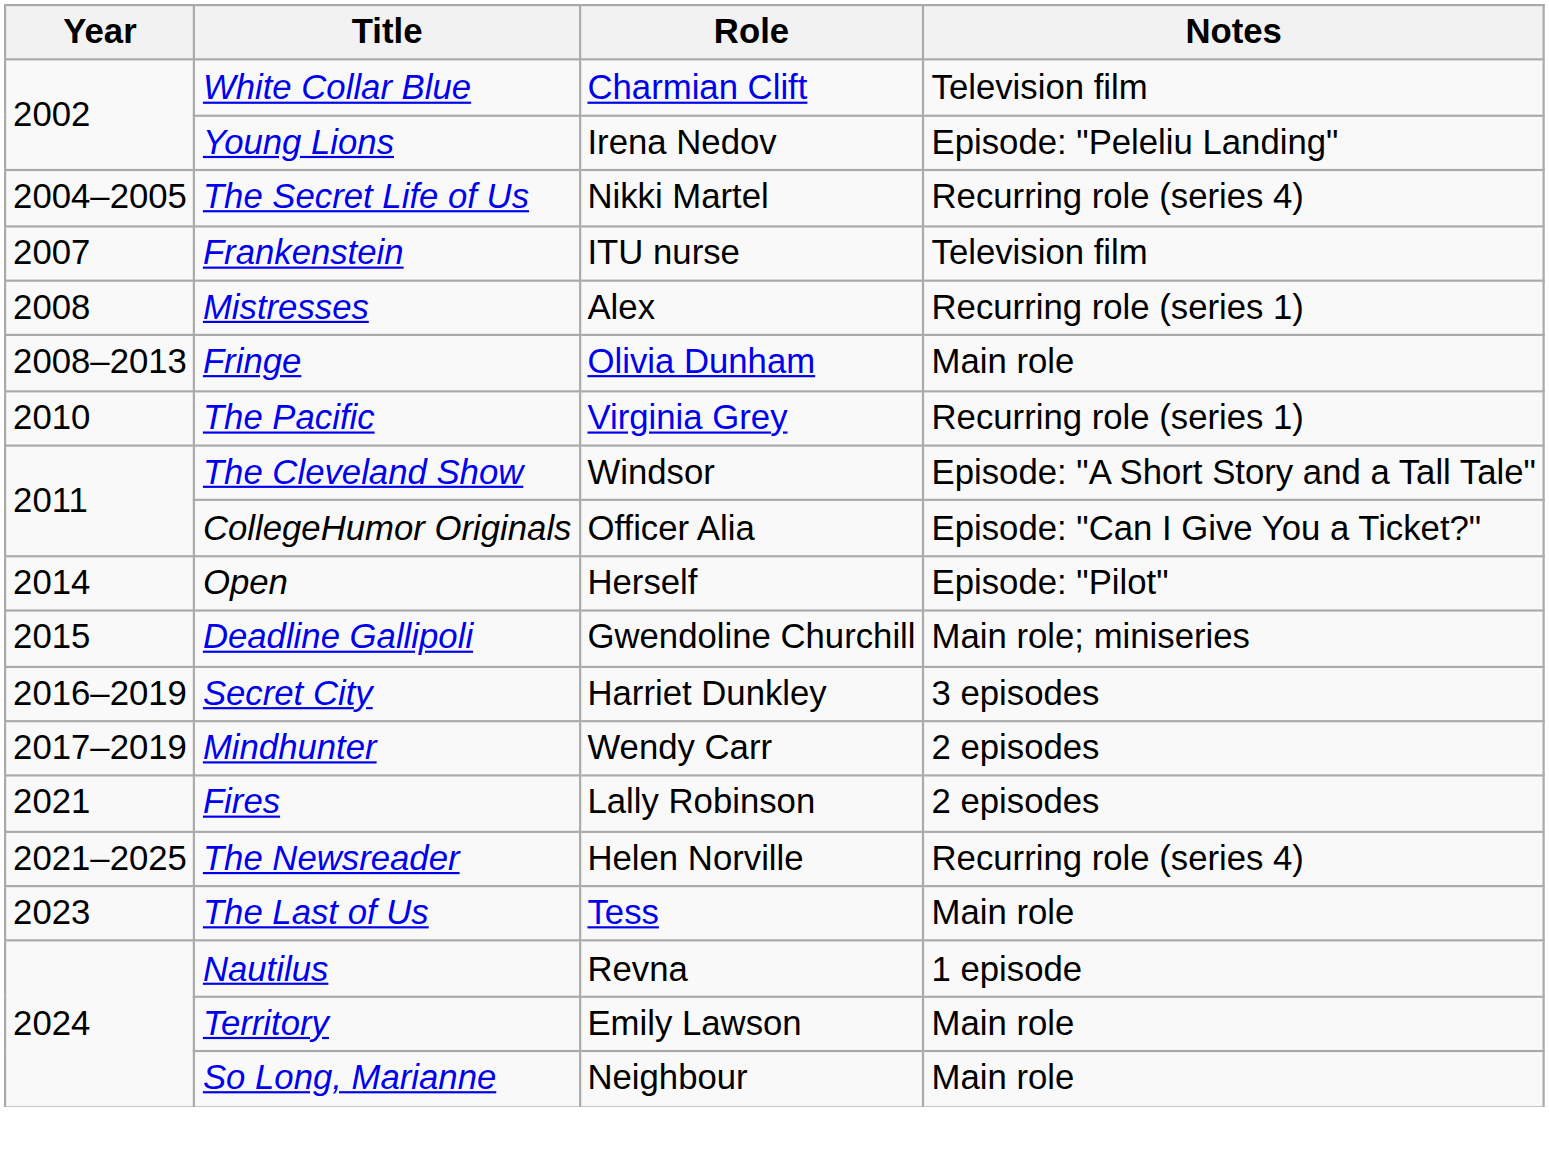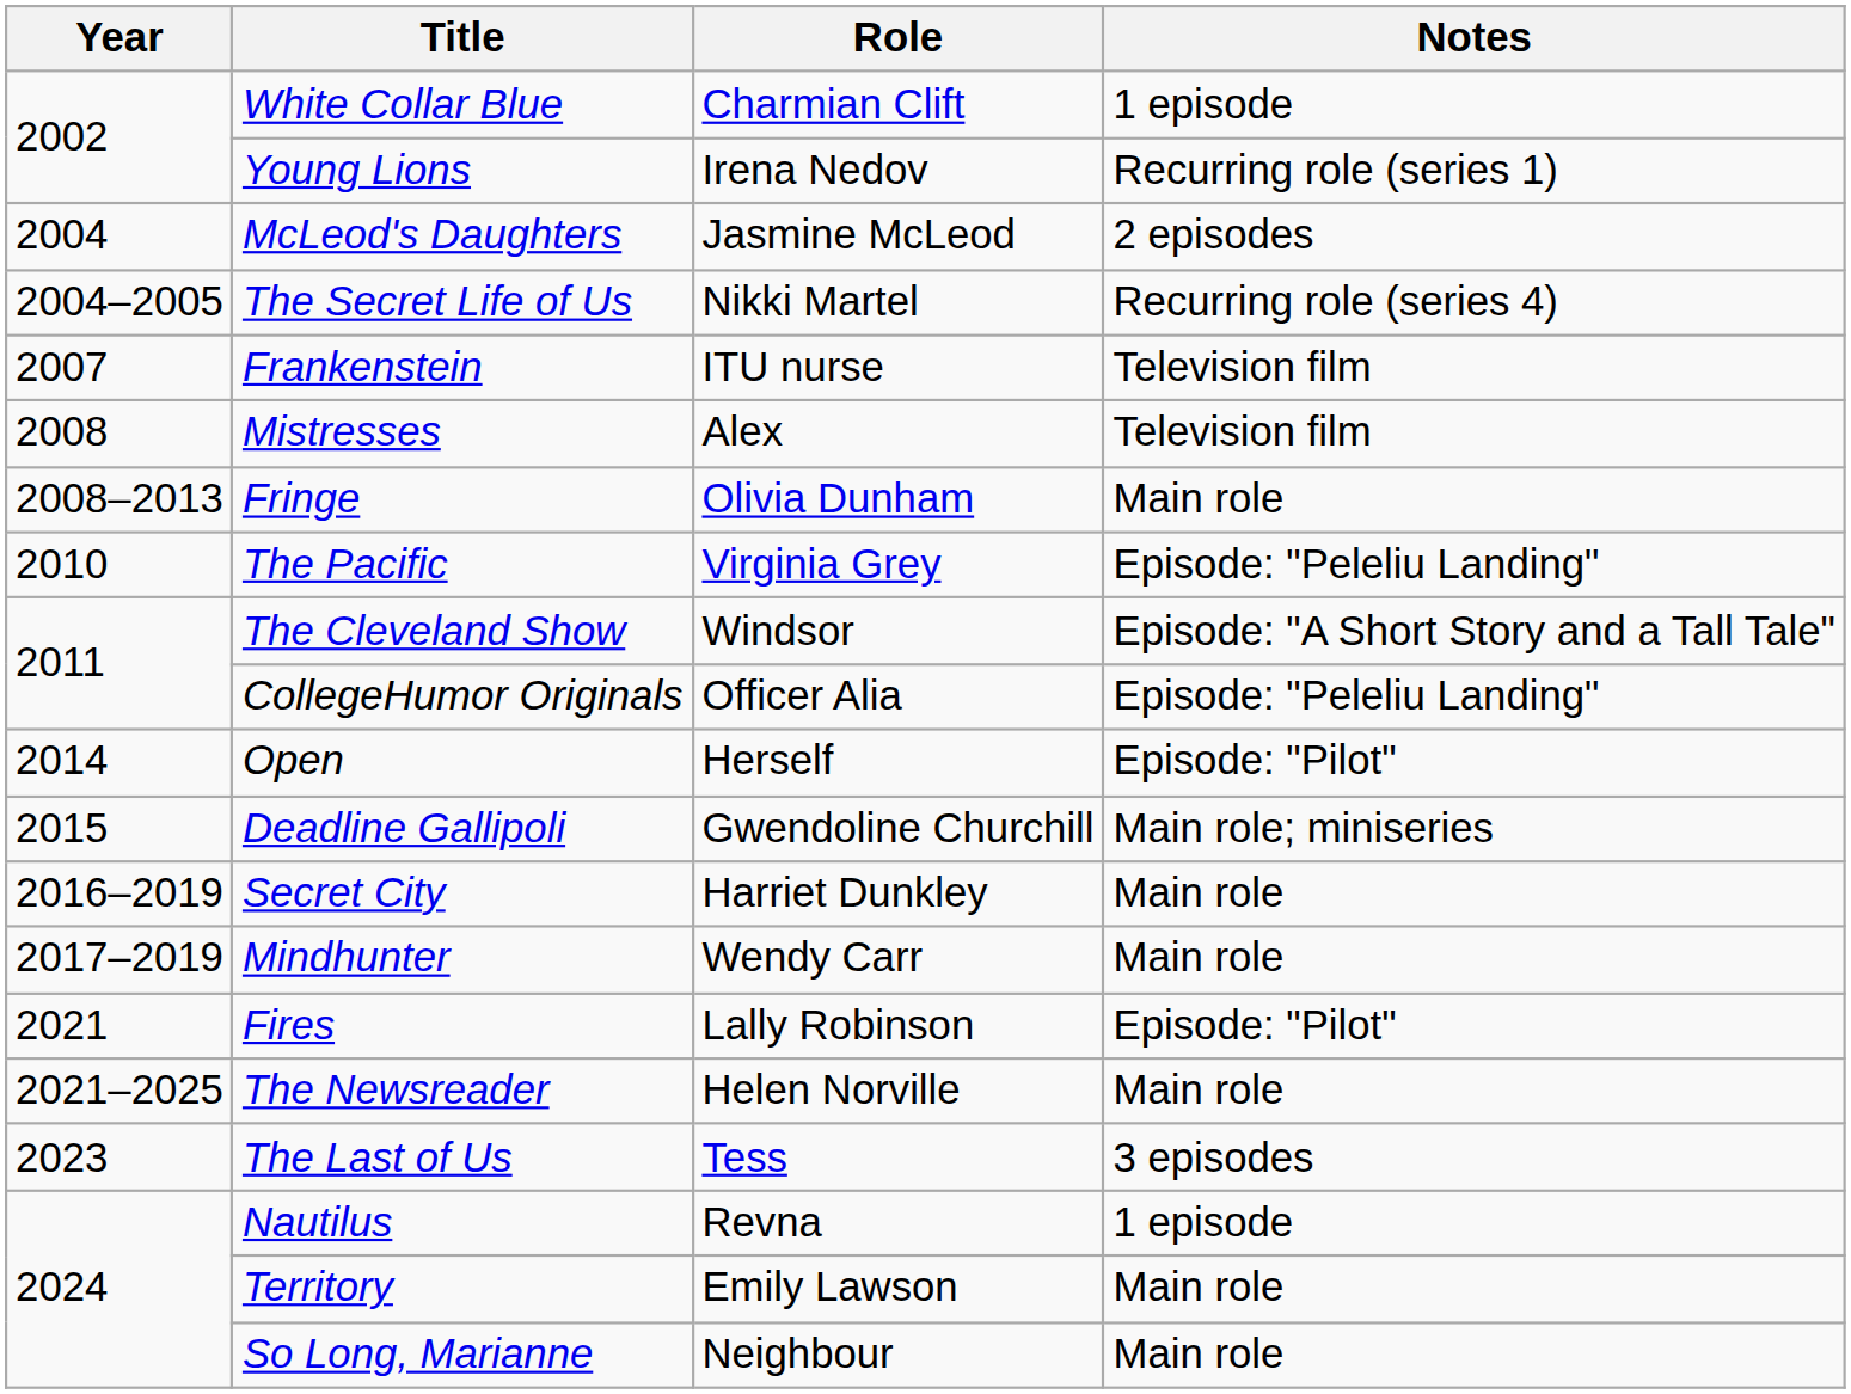White Collar Blue | Notes: Television film -> 1 episode
Young Lions | Notes: Episode: "Peleliu Landing" -> Recurring role (series 1)
+ row: 2004 | McLeod's Daughters | Jasmine McLeod | 2 episodes
Mistresses | Notes: Recurring role (series 1) -> Television film
The Pacific | Notes: Recurring role (series 1) -> Episode: "Peleliu Landing"
CollegeHumor Originals | Notes: Episode: "Can I Give You a Ticket?" -> Episode: "Peleliu Landing"
Secret City | Notes: 3 episodes -> Main role
Mindhunter | Notes: 2 episodes -> Main role
Fires | Notes: 2 episodes -> Episode: "Pilot"
The Newsreader | Notes: Recurring role (series 4) -> Main role
The Last of Us | Notes: Main role -> 3 episodes
